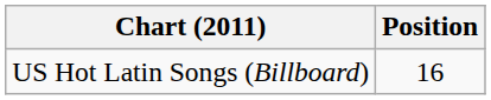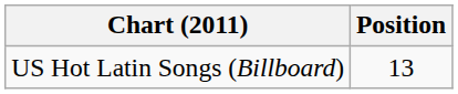US Hot Latin Songs (Billboard) | Position: 16 -> 13
